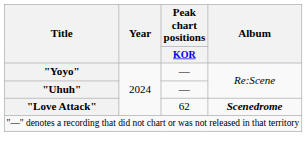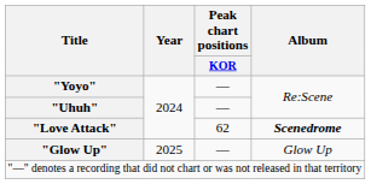+ row: "Glow Up" | 2025 | — | Glow Up
